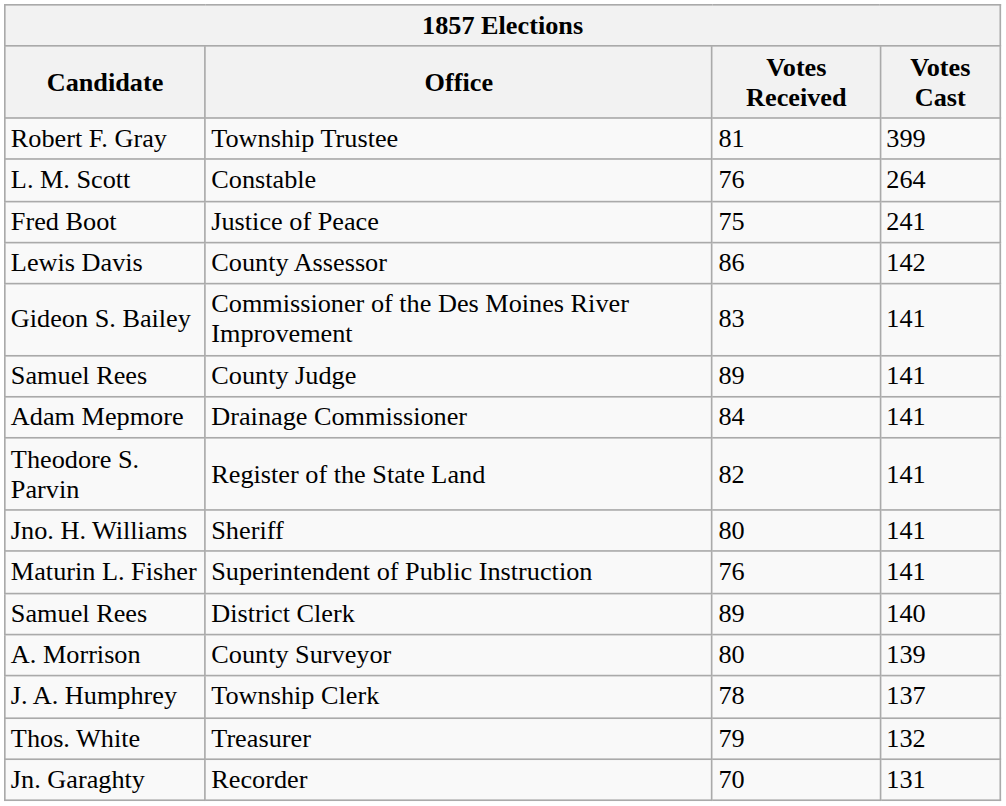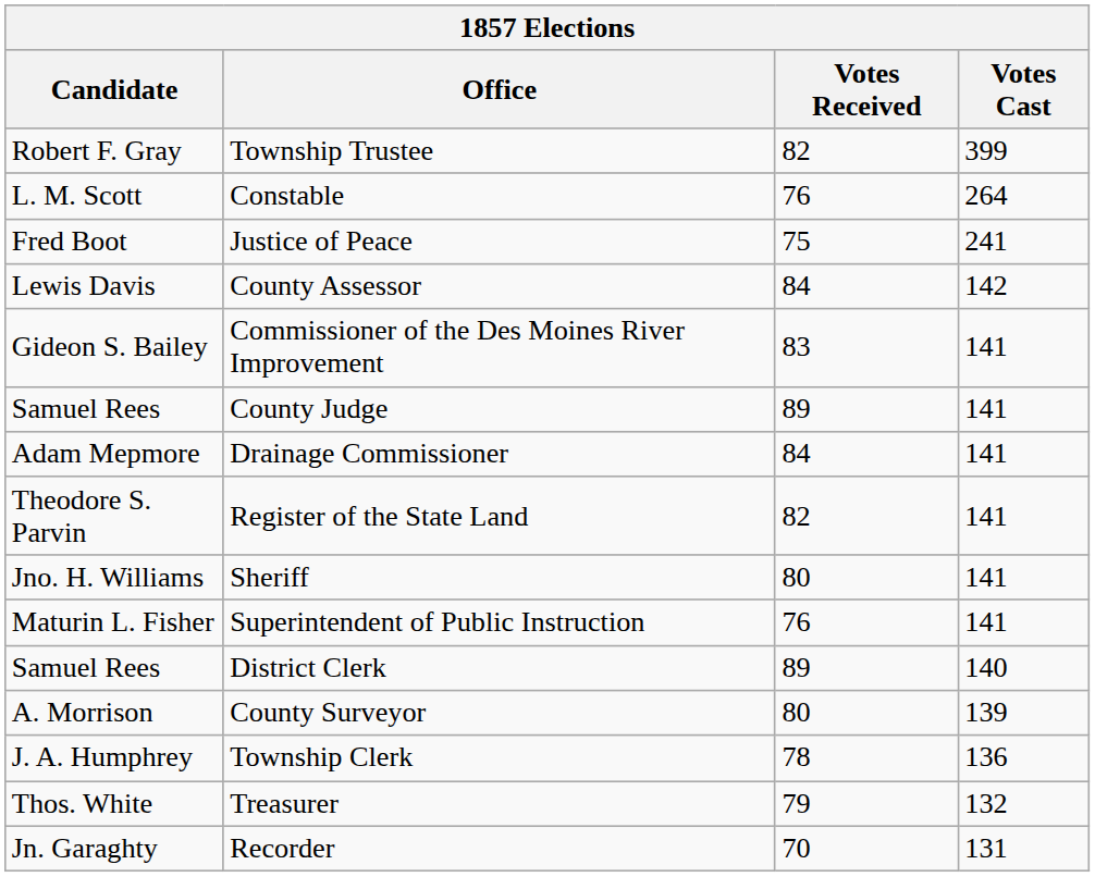Township Trustee | Votes Received: 81 -> 82
County Assessor | Votes Received: 86 -> 84
Township Clerk | Votes Cast: 137 -> 136
